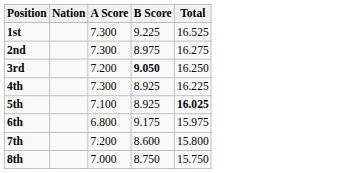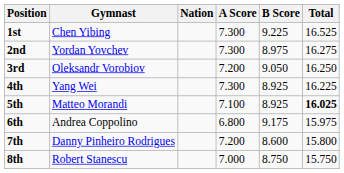+ column: Gymnast | Chen Yibing | Yordan Yovchev | Oleksandr Vorobiov | Yang Wei | Matteo Morandi | Andrea Coppolino | Danny Pinheiro Rodrigues | Robert Stanescu
3rd | B Score: bold -> normal
